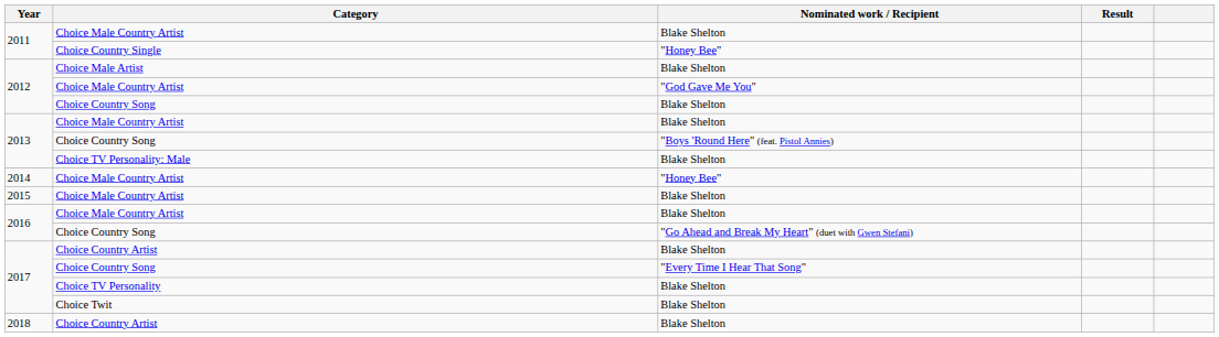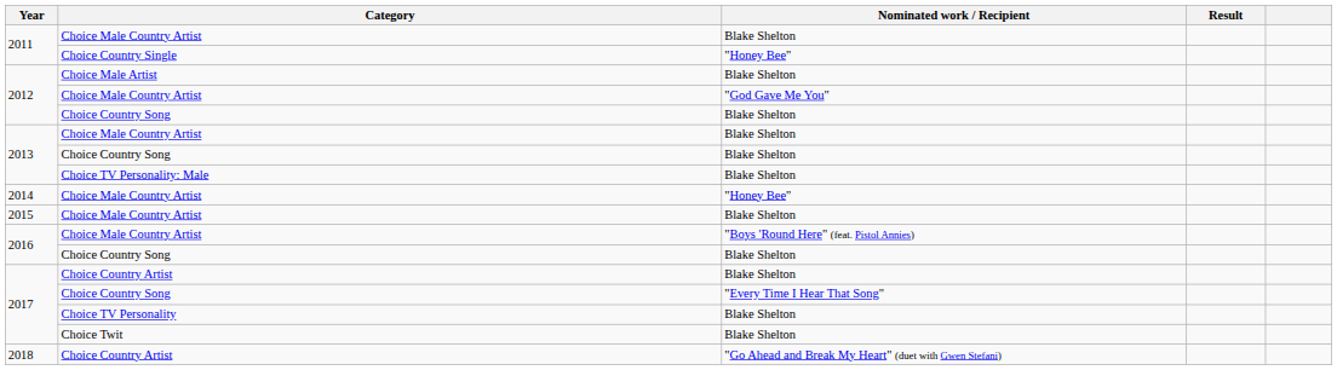2013 / Choice Country Song | Nominated work / Recipient: "Boys 'Round Here" (feat. Pistol Annies) -> Blake Shelton
2016 / Choice Male Country Artist | Nominated work / Recipient: Blake Shelton -> "Boys 'Round Here" (feat. Pistol Annies)
2016 / Choice Country Song | Nominated work / Recipient: "Go Ahead and Break My Heart" (duet with Gwen Stefani) -> Blake Shelton
2018 | Nominated work / Recipient: Blake Shelton -> "Go Ahead and Break My Heart" (duet with Gwen Stefani)
